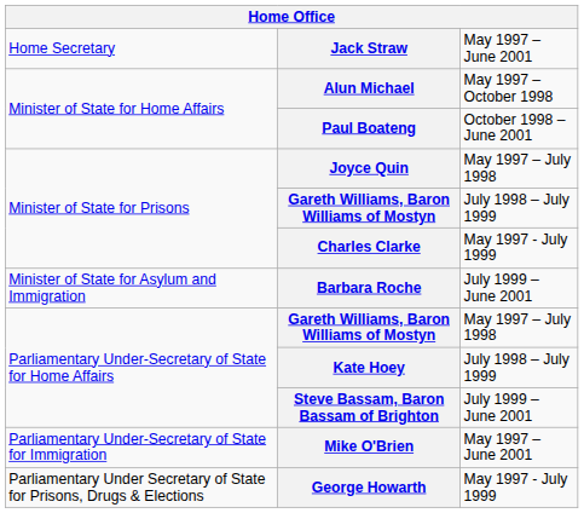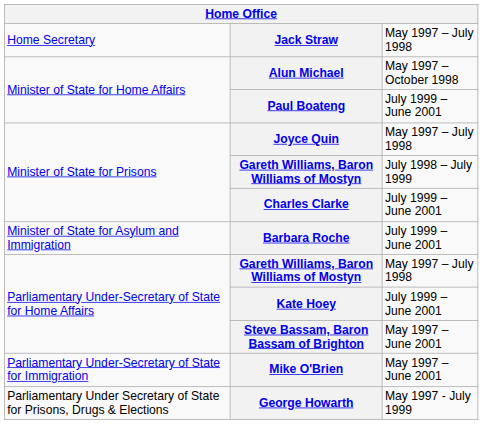Jack Straw | column 3: May 1997 – June 2001 -> May 1997 – July 1998
Paul Boateng | column 3: October 1998 – June 2001 -> July 1999 – June 2001
Charles Clarke | column 3: May 1997 - July 1999 -> July 1999 – June 2001
Kate Hoey | column 3: July 1998 – July 1999 -> July 1999 – June 2001
Steve Bassam, Baron Bassam of Brighton | column 3: July 1999 – June 2001 -> May 1997 – June 2001
